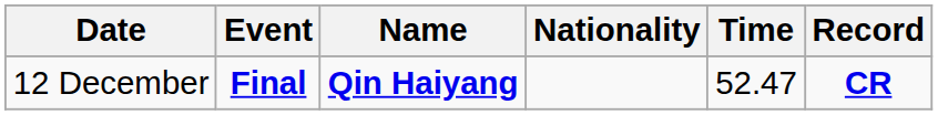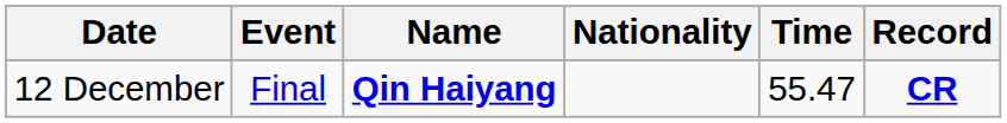12 December | Event: bold -> normal
12 December | Time: 52.47 -> 55.47
